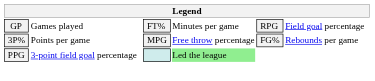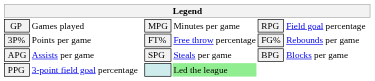GP | column 3: FT% -> MPG
3P% | column 3: MPG -> FT%
+ row: APG | Assists per game | SPG | Steals per game | BPG | Blocks per game
